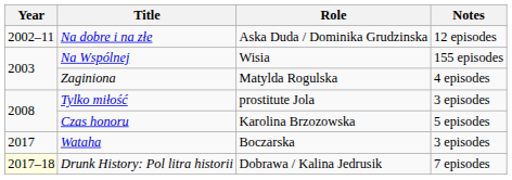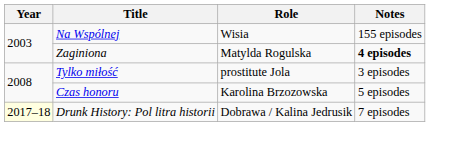- row: 2002–11 | Na dobre i na złe | Aska Duda / Dominika Grudzinska | 12 episodes
Zaginiona | Notes: normal -> bold
- row: 2017 | Wataha | Boczarska | 3 episodes
